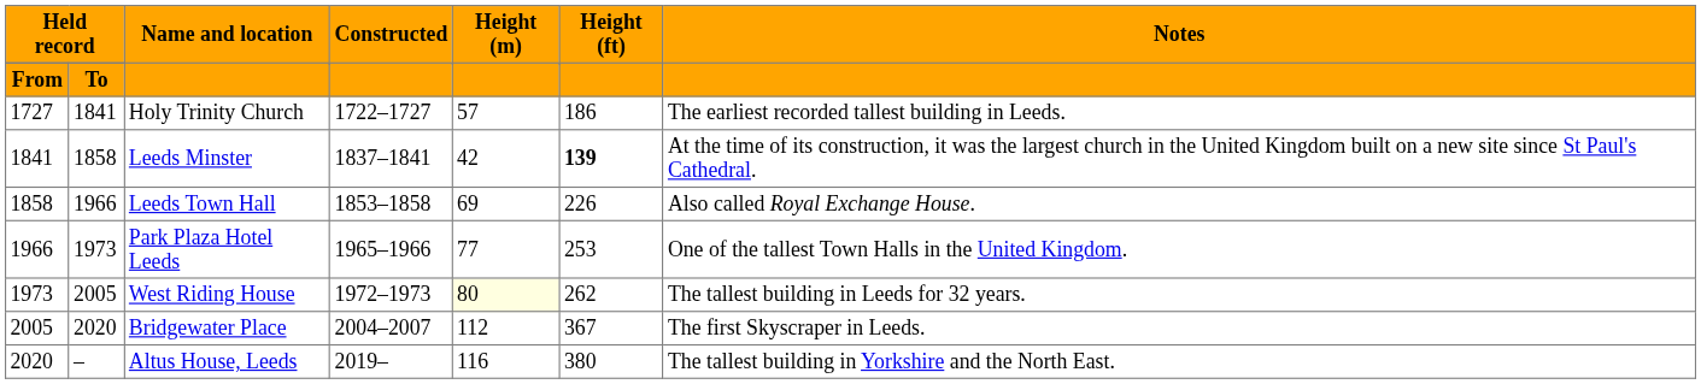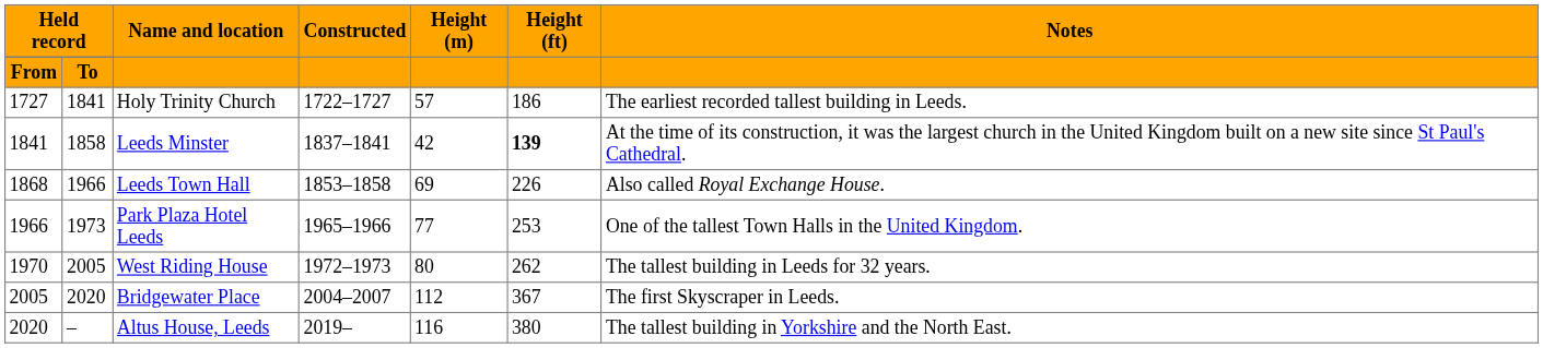Leeds Town Hall | column 1: 1858 -> 1868
West Riding House | column 1: 1973 -> 1970
West Riding House | Height (m): lightyellow background -> no background
